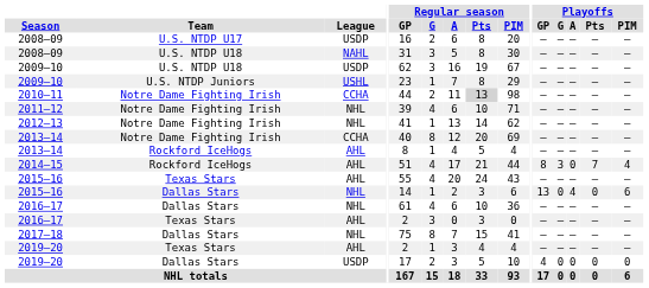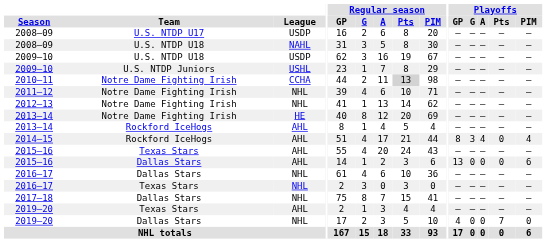2013–14 / Notre Dame Fighting Irish | League: CCHA -> HE
2014–15 | Playoffs / A: 0 -> 4
2014–15 | Playoffs / Pts: 7 -> 0
2015–16 / Dallas Stars | League: NHL -> AHL
2015–16 / Dallas Stars | Playoffs / A: 4 -> 0
2016–17 / Texas Stars | League: AHL -> NHL
2019–20 / Dallas Stars | League: USDP -> NHL
2019–20 / Dallas Stars | Playoffs / Pts: 0 -> 7
